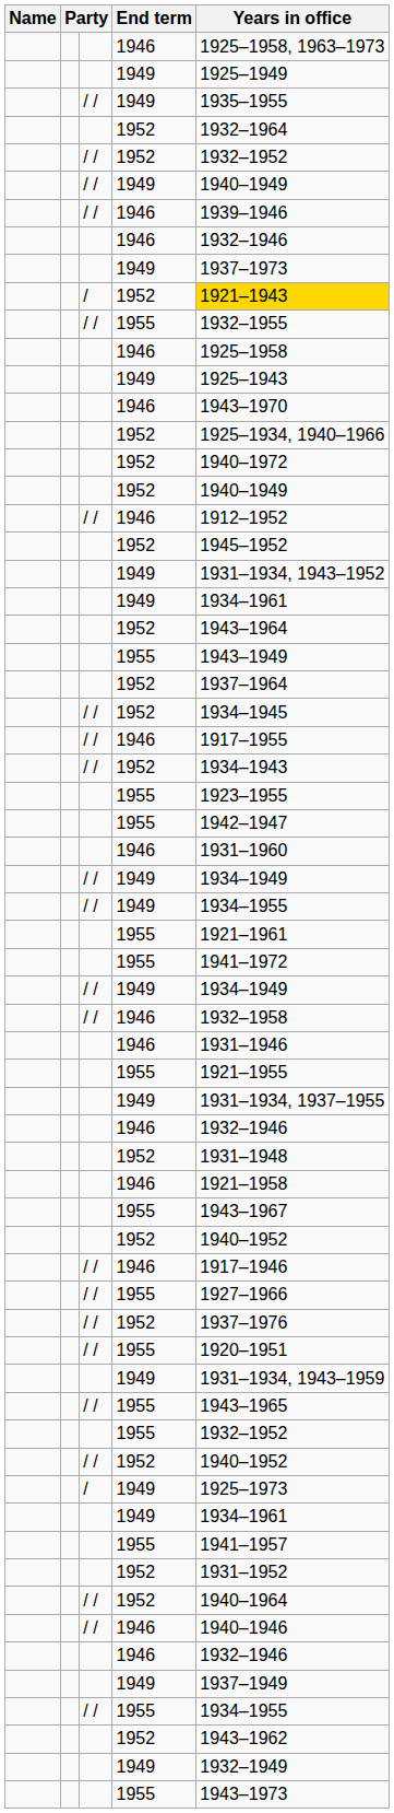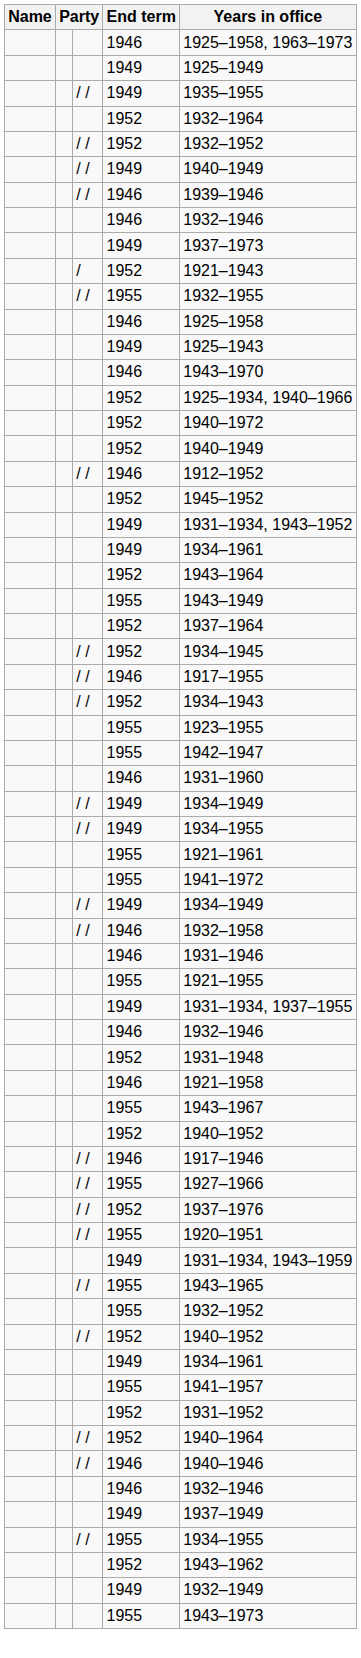/ / 1952 | Years in office: gold background -> no background
- row: / | 1949 | 1925–1973
